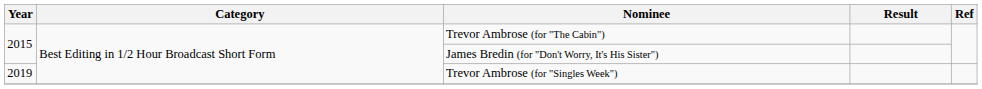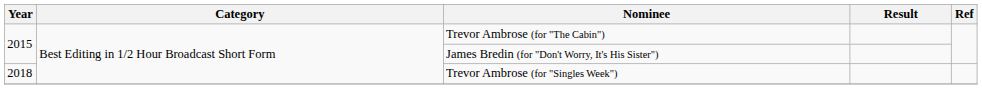Trevor Ambrose (for "Singles Week") | Year: 2019 -> 2018
